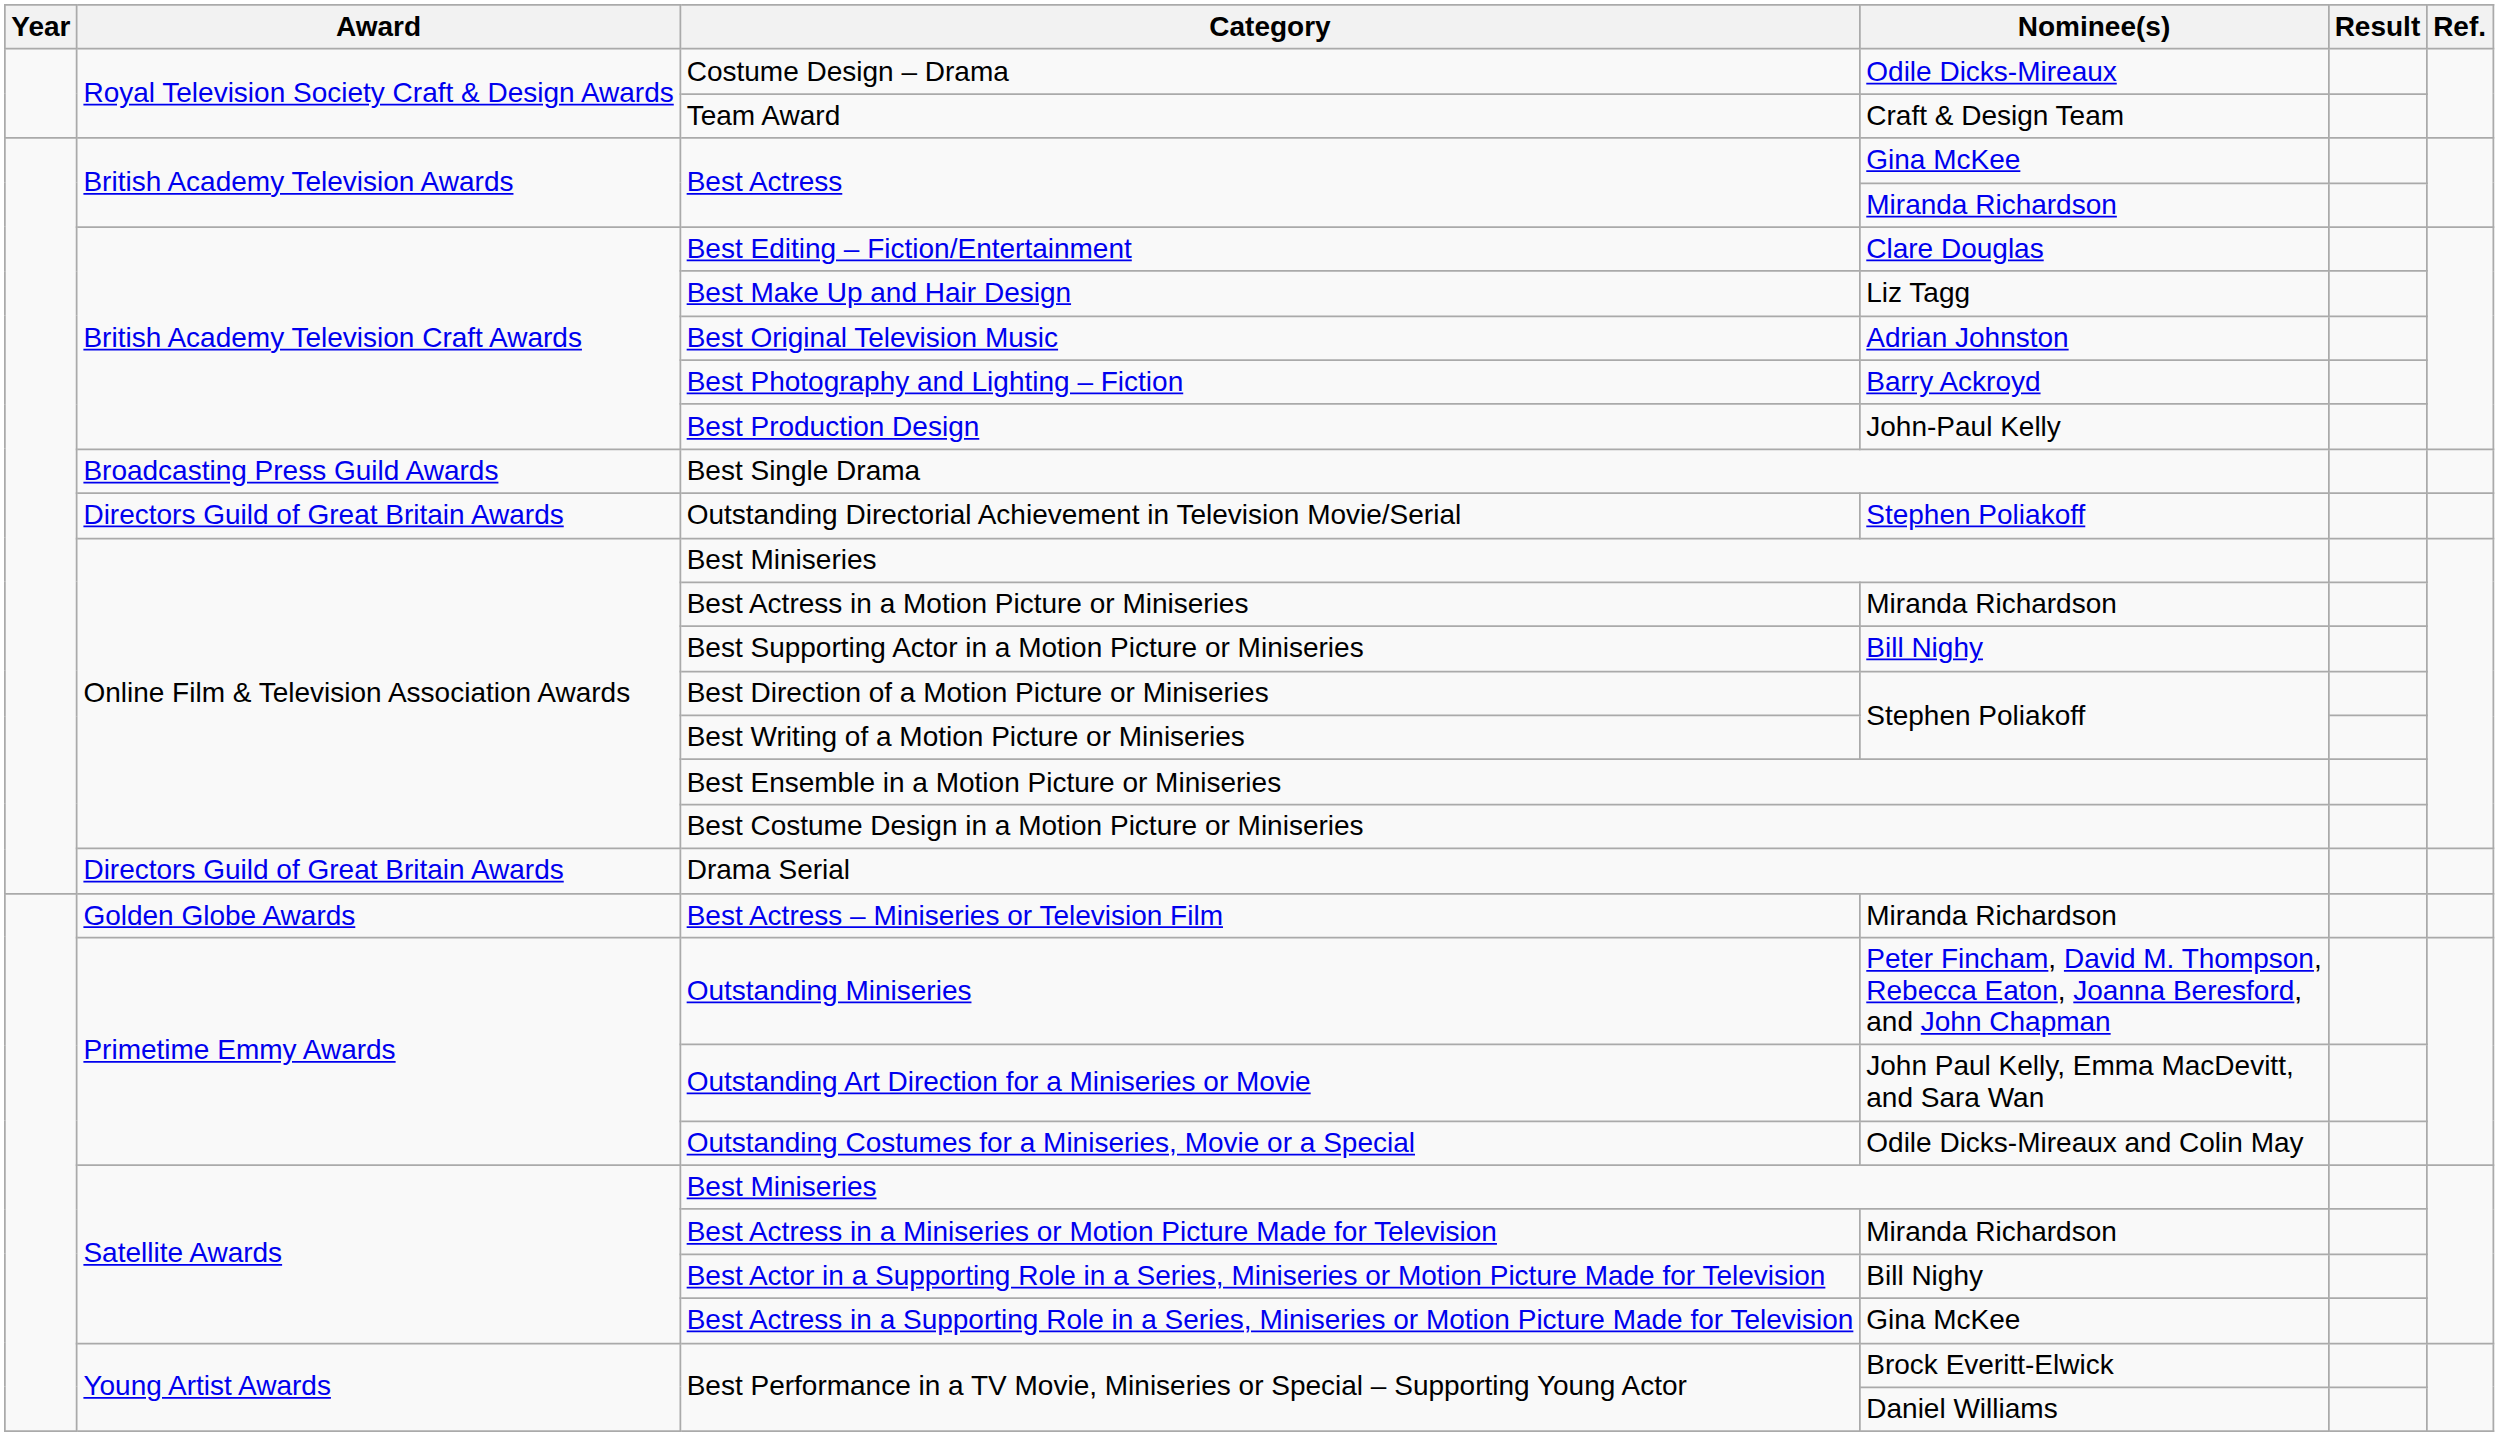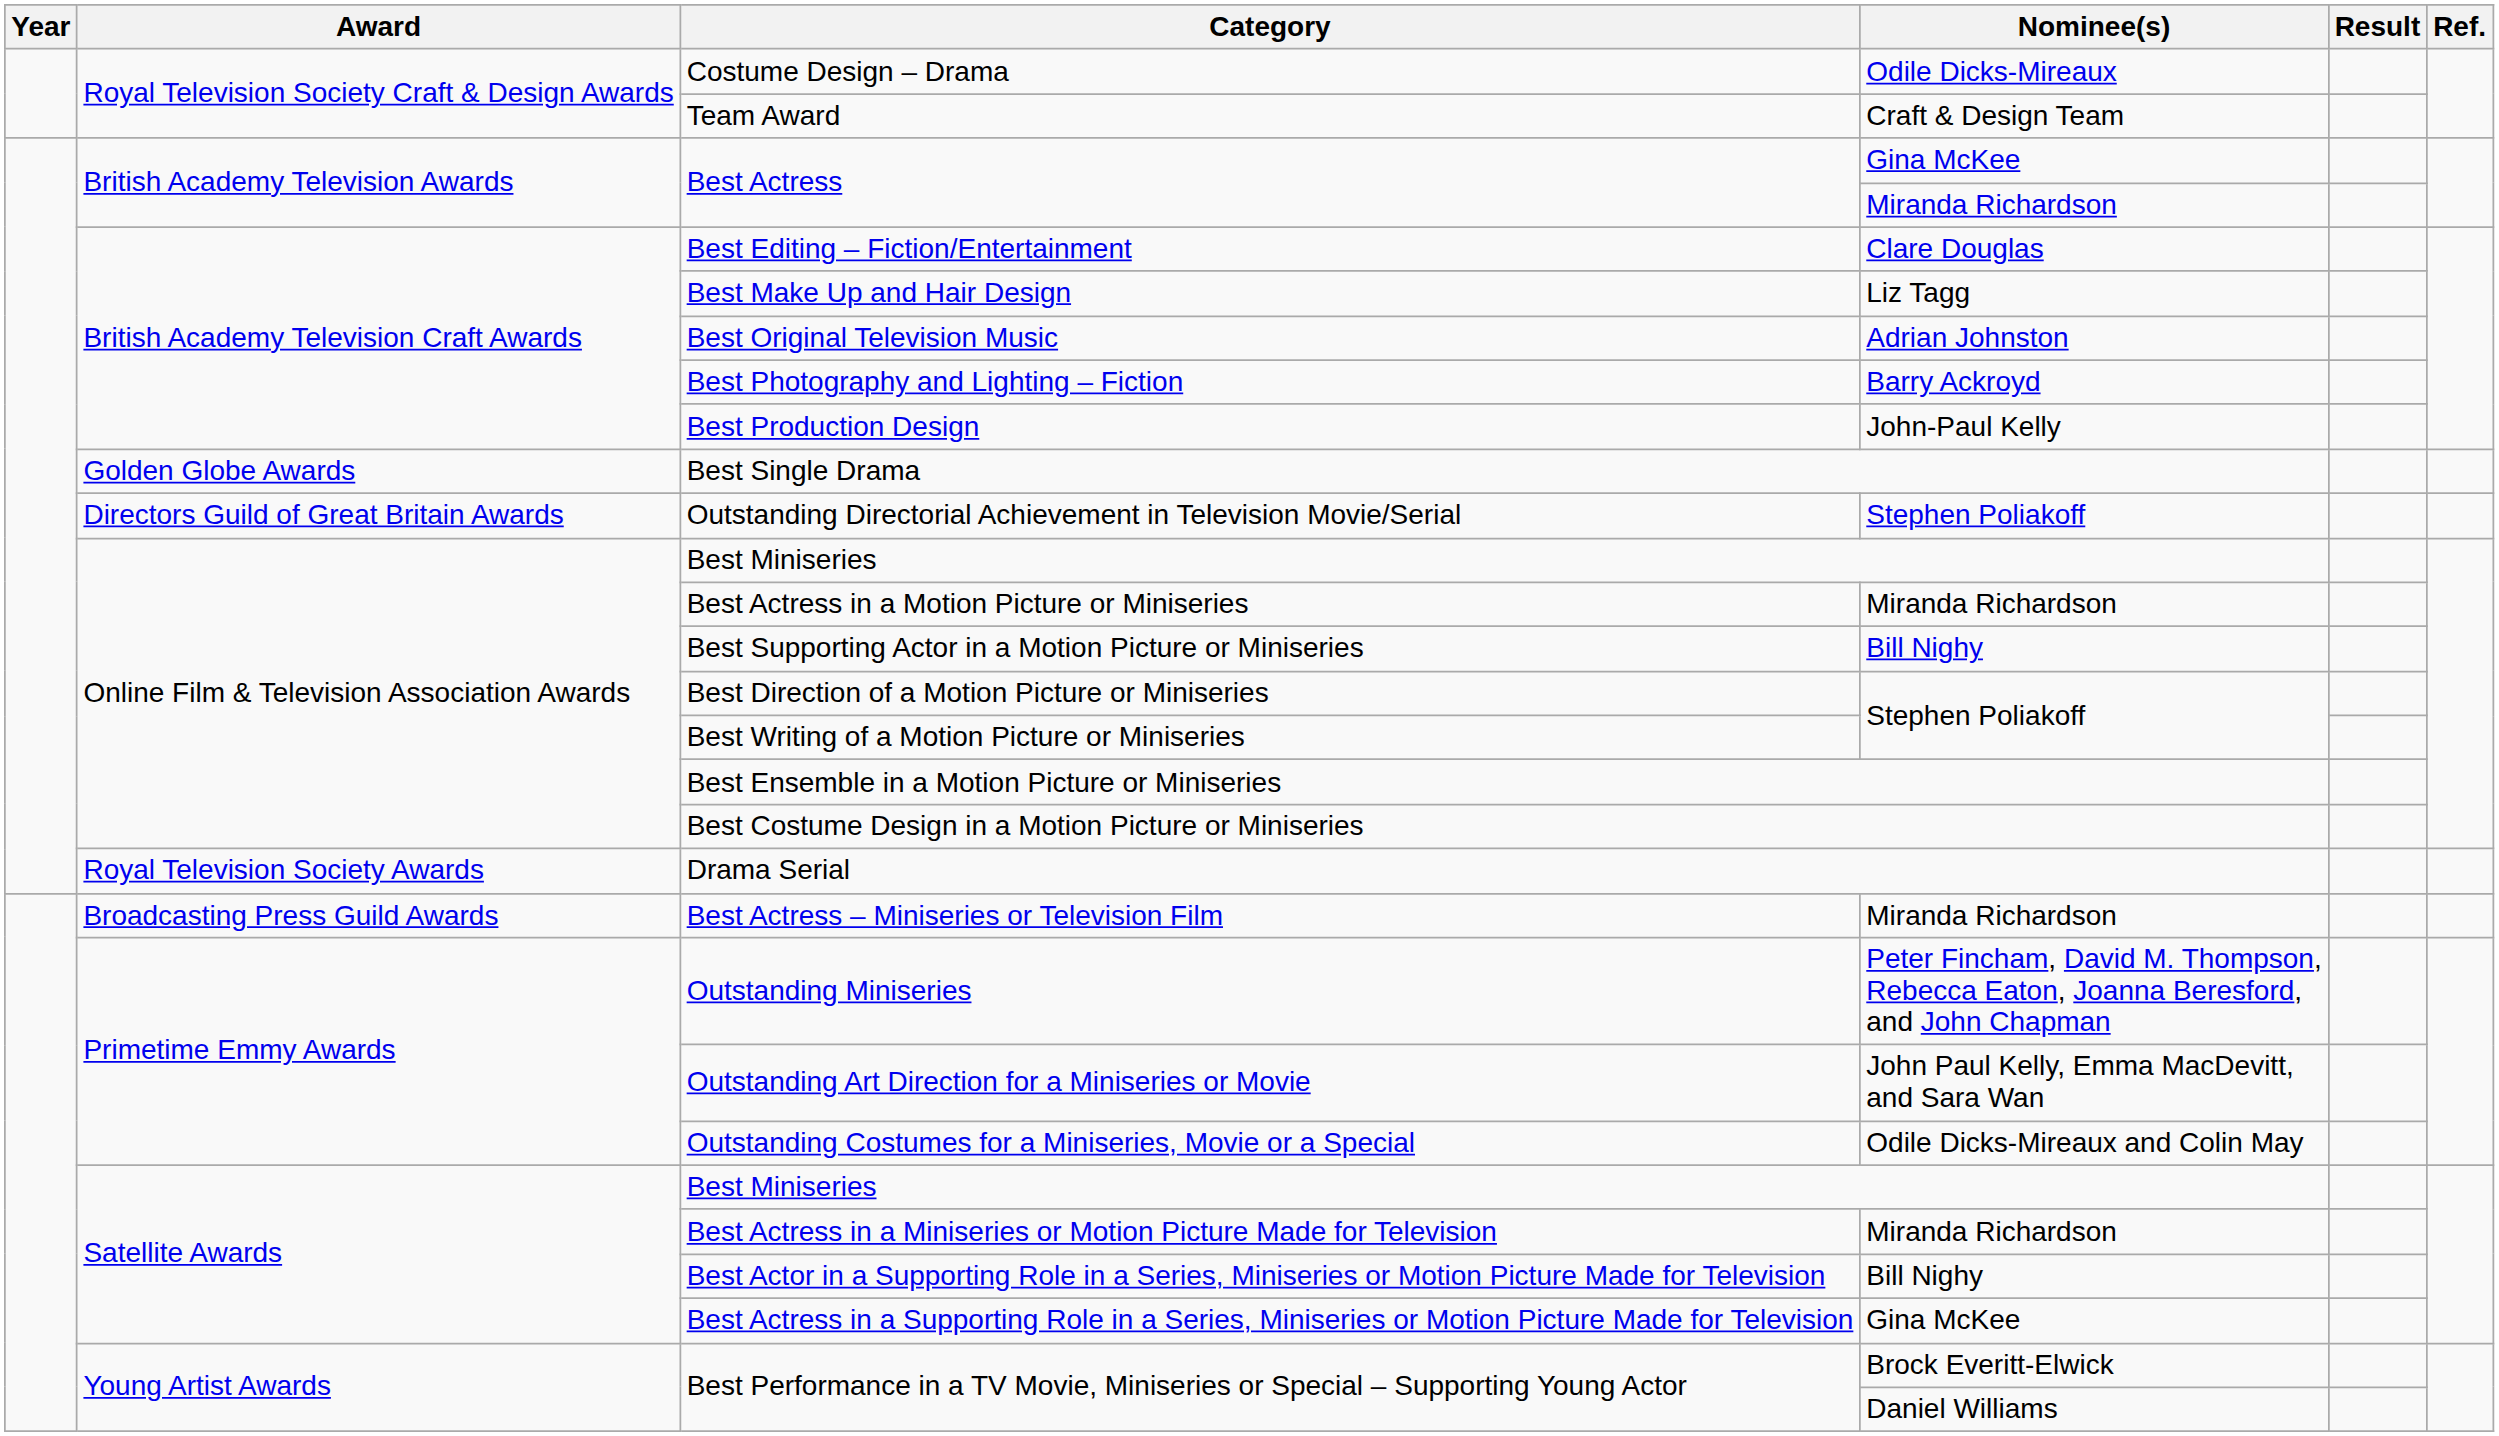Best Single Drama | Award: Broadcasting Press Guild Awards -> Golden Globe Awards
Drama Serial | Award: Directors Guild of Great Britain Awards -> Royal Television Society Awards
Best Actress – Miniseries or Television Film | Award: Golden Globe Awards -> Broadcasting Press Guild Awards
